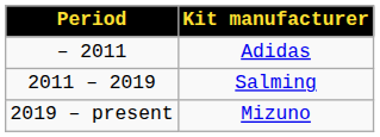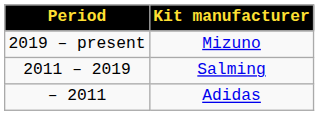rows swapped: Adidas <-> Mizuno
